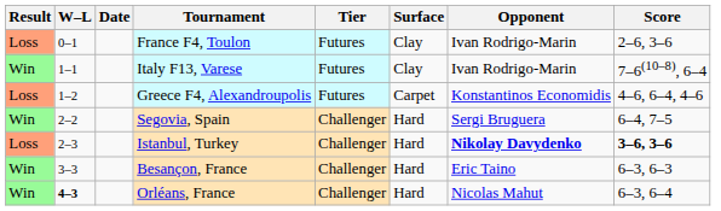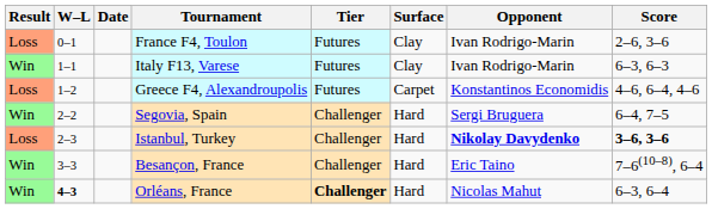Italy F13, Varese | Score: 7–6(10–8), 6–4 -> 6–3, 6–3
Besançon, France | Score: 6–3, 6–3 -> 7–6(10–8), 6–4
Orléans, France | Tier: normal -> bold
